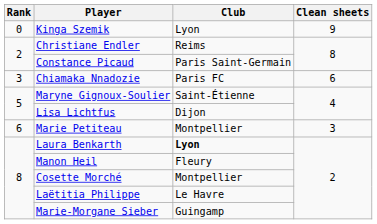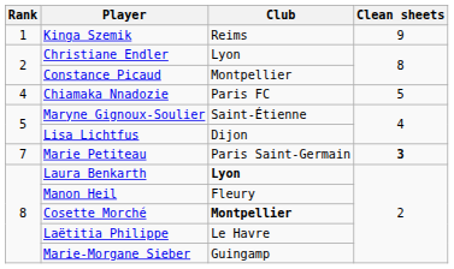Kinga Szemik | Rank: 0 -> 1
Kinga Szemik | Club: Lyon -> Reims
Christiane Endler | Club: Reims -> Lyon
Constance Picaud | Club: Paris Saint-Germain -> Montpellier
Chiamaka Nnadozie | Rank: 3 -> 4
Chiamaka Nnadozie | Clean sheets: 6 -> 5
Marie Petiteau | Rank: 6 -> 7
Marie Petiteau | Club: Montpellier -> Paris Saint-Germain
Marie Petiteau | Clean sheets: normal -> bold
Cosette Morché | Club: normal -> bold
